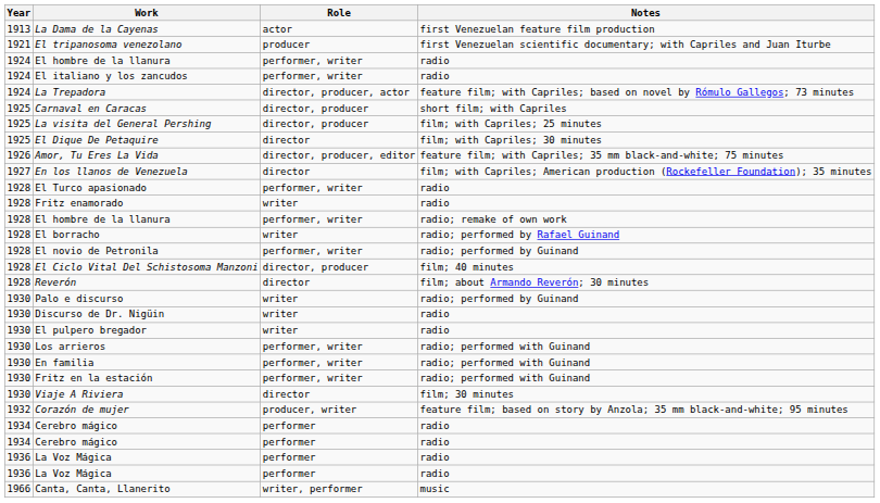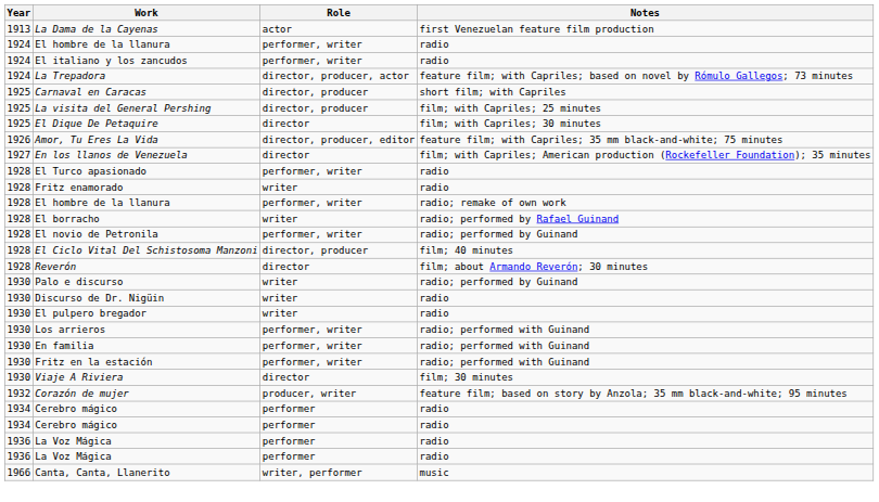- row: 1921 | El tripanosoma venezolano | producer | first Venezuelan scientific documentary; with Capriles and Juan Iturbe
